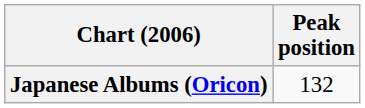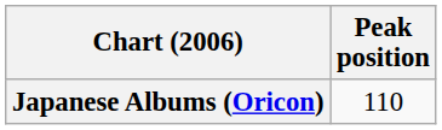Japanese Albums (Oricon) | Peak position: 132 -> 110
